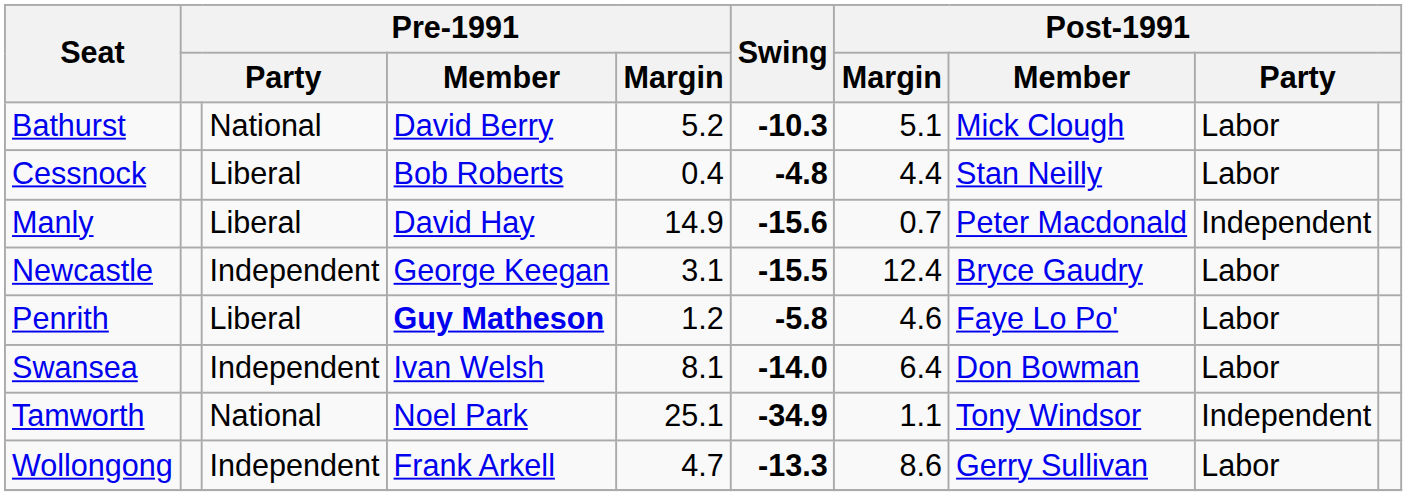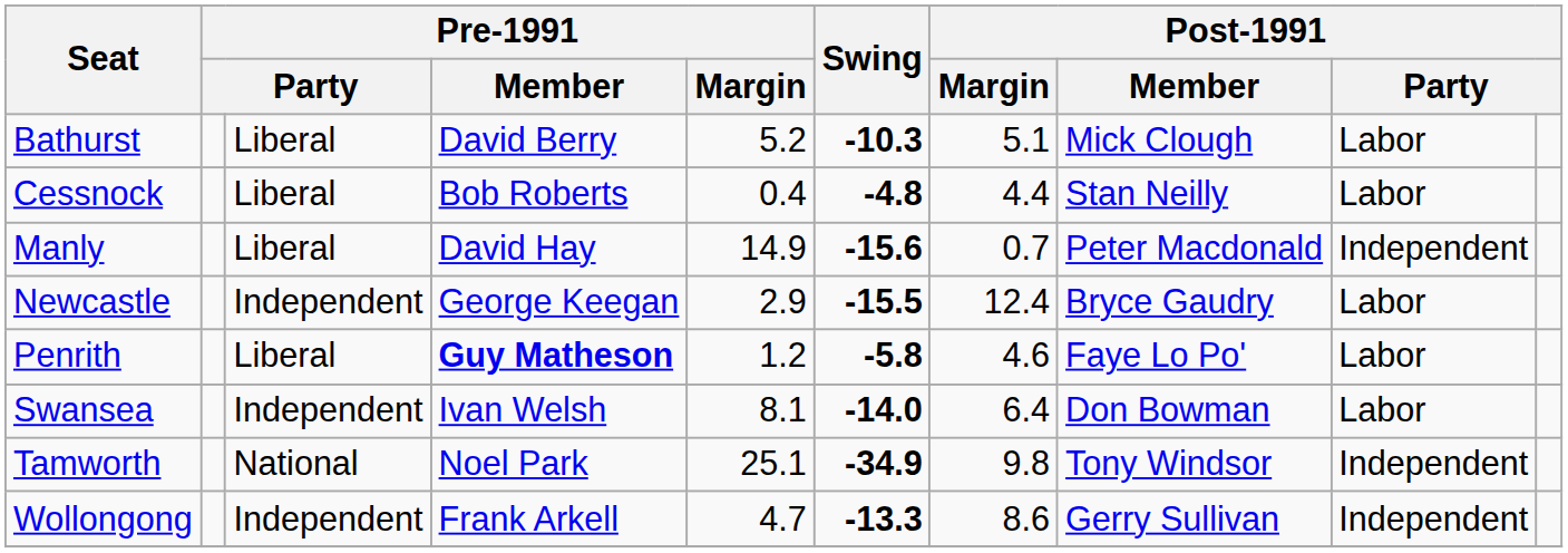Bathurst | column 3: National -> Liberal
Newcastle | Pre-1991 / Margin: 3.1 -> 2.9
Tamworth | Post-1991 / Margin: 1.1 -> 9.8
Wollongong | column 9: Labor -> Independent
